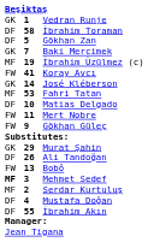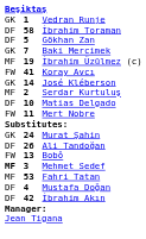rows swapped: Fahri Tatan <-> Serdar Kurtuluş
- row: FW | 9 | Gökhan Güleç
Murat Şahin | column 2: 29 -> 24
İbrahim Akın | column 2: 55 -> 42
